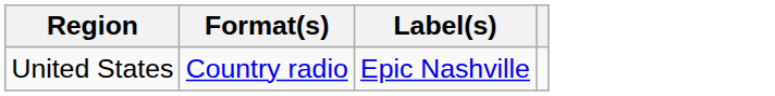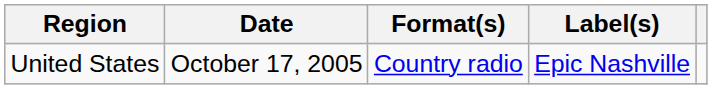+ column: Date | October 17, 2005
